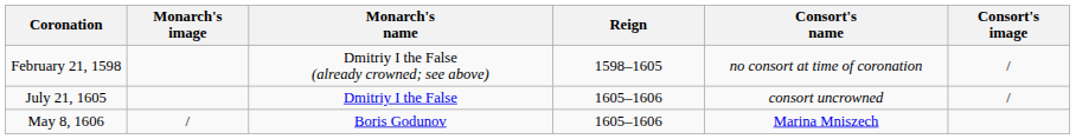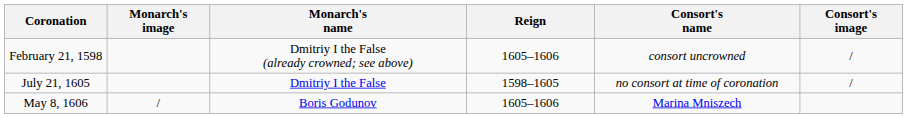February 21, 1598 | Reign: 1598–1605 -> 1605–1606
February 21, 1598 | Consort's name: no consort at time of coronation -> consort uncrowned
July 21, 1605 | Reign: 1605–1606 -> 1598–1605
July 21, 1605 | Consort's name: consort uncrowned -> no consort at time of coronation
